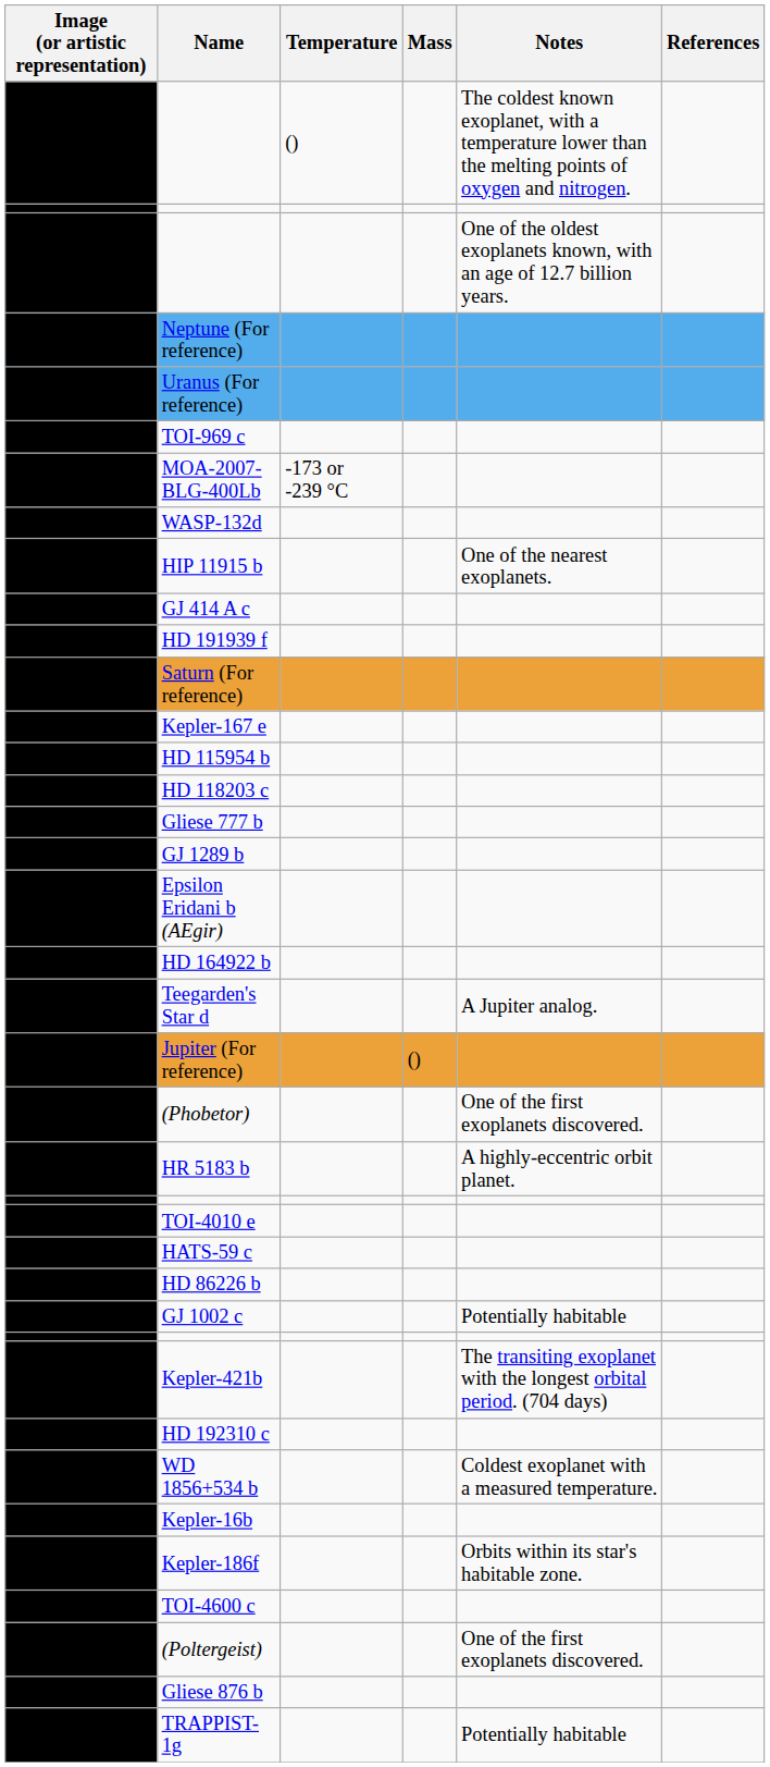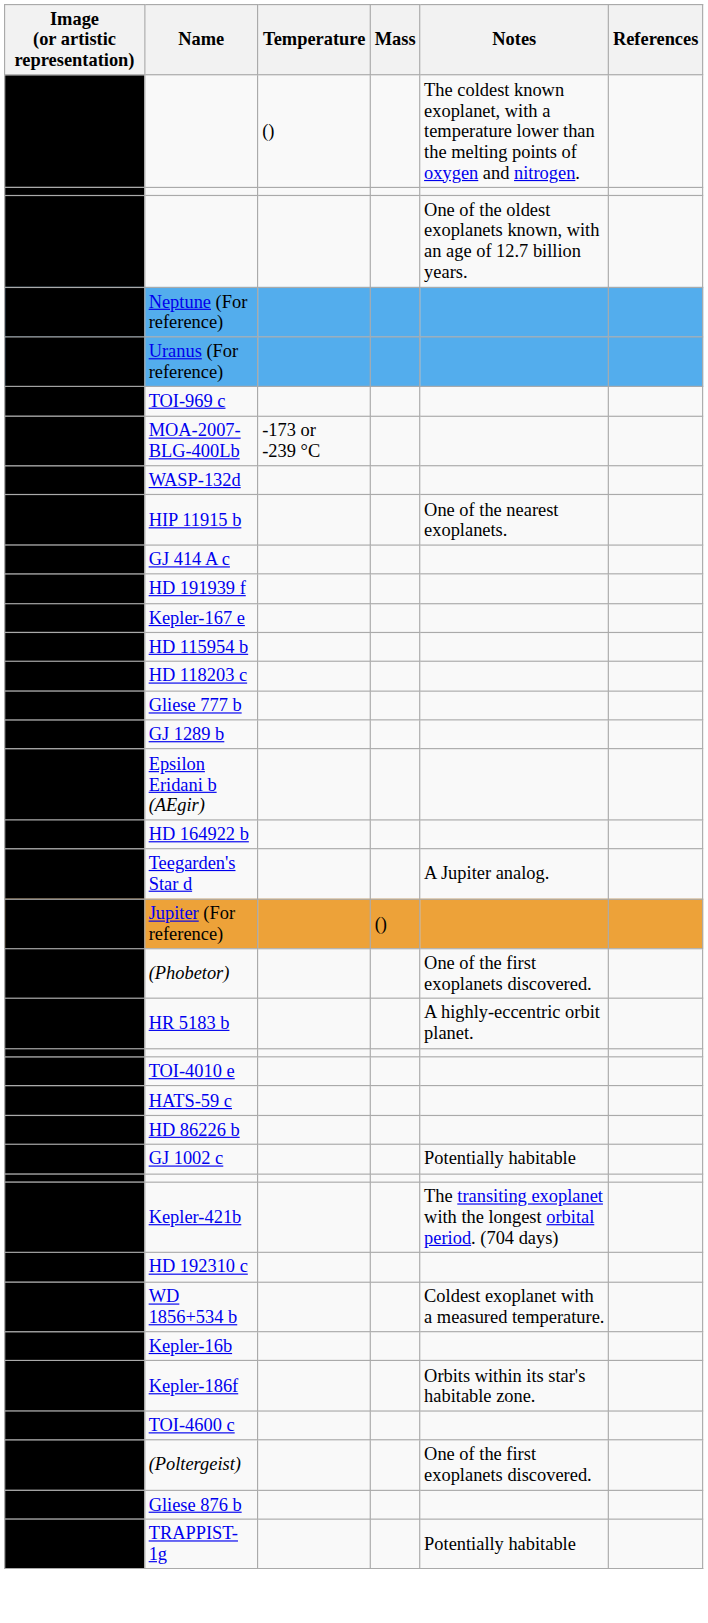- row: Saturn (For reference)
